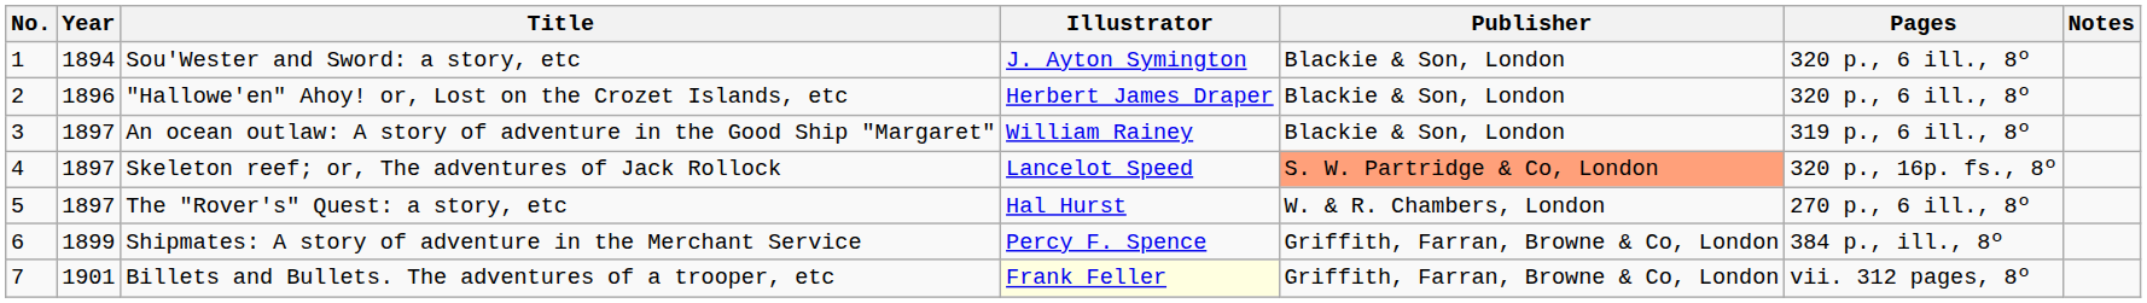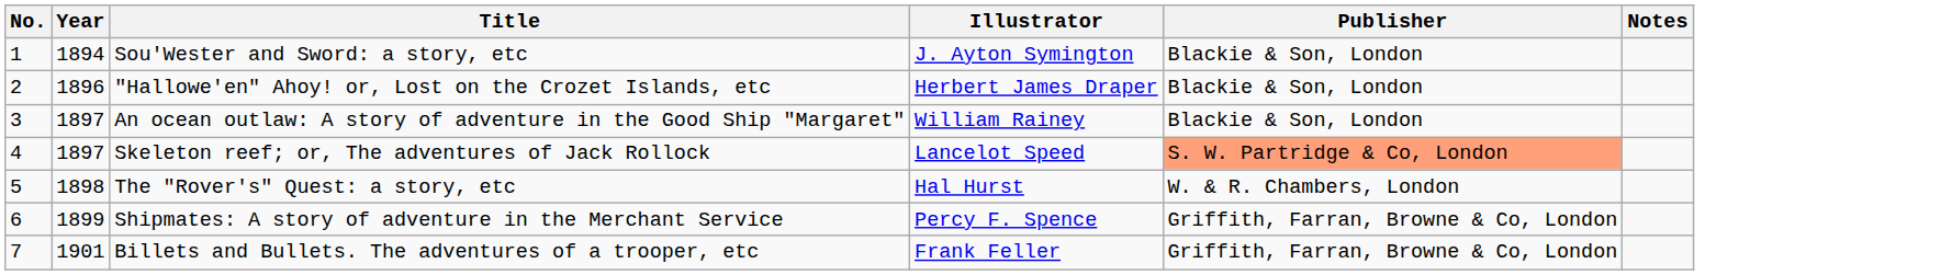- column: Pages | 320 p., 6 ill., 8º | 320 p., 6 ill., 8º | 319 p., 6 ill., 8º | 320 p., 16p. fs., 8º | 270 p., 6 ill., 8º | 384 p., ill., 8º | vii. 312 pages, 8º
The "Rover's" Quest: a story, etc | Year: 1897 -> 1898
Billets and Bullets. The adventures of a trooper, etc | Illustrator: lightyellow background -> no background
